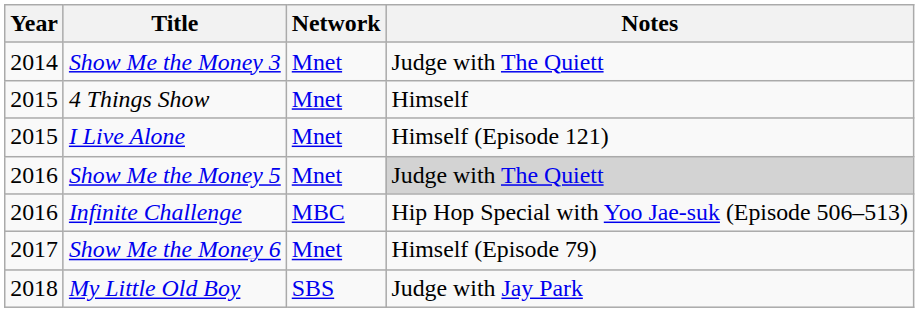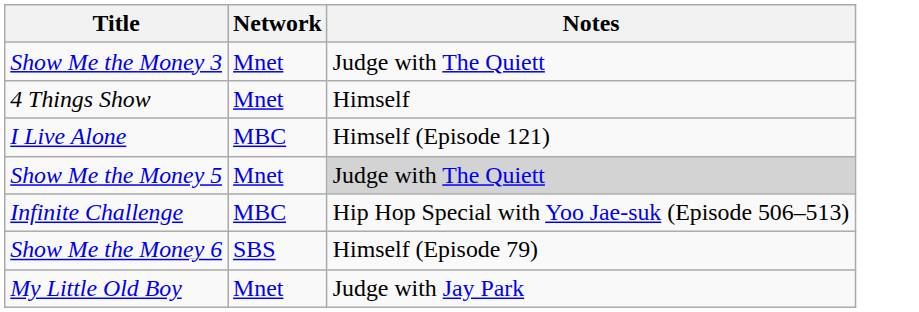- column: Year | 2014 | 2015 | 2015 | 2016 | 2016 | 2017 | 2018
I Live Alone | Network: Mnet -> MBC
Show Me the Money 6 | Network: Mnet -> SBS
My Little Old Boy | Network: SBS -> Mnet
